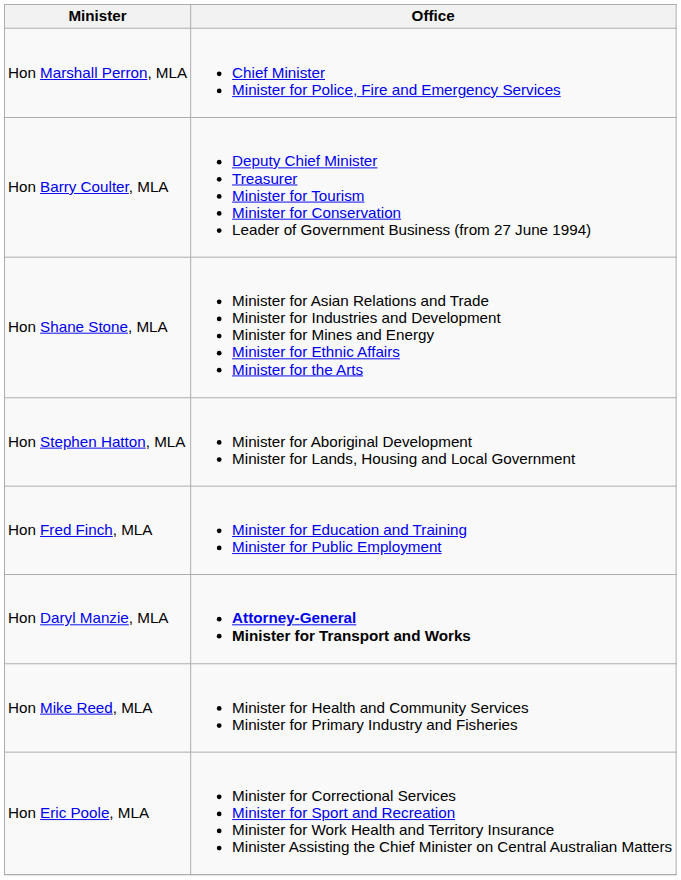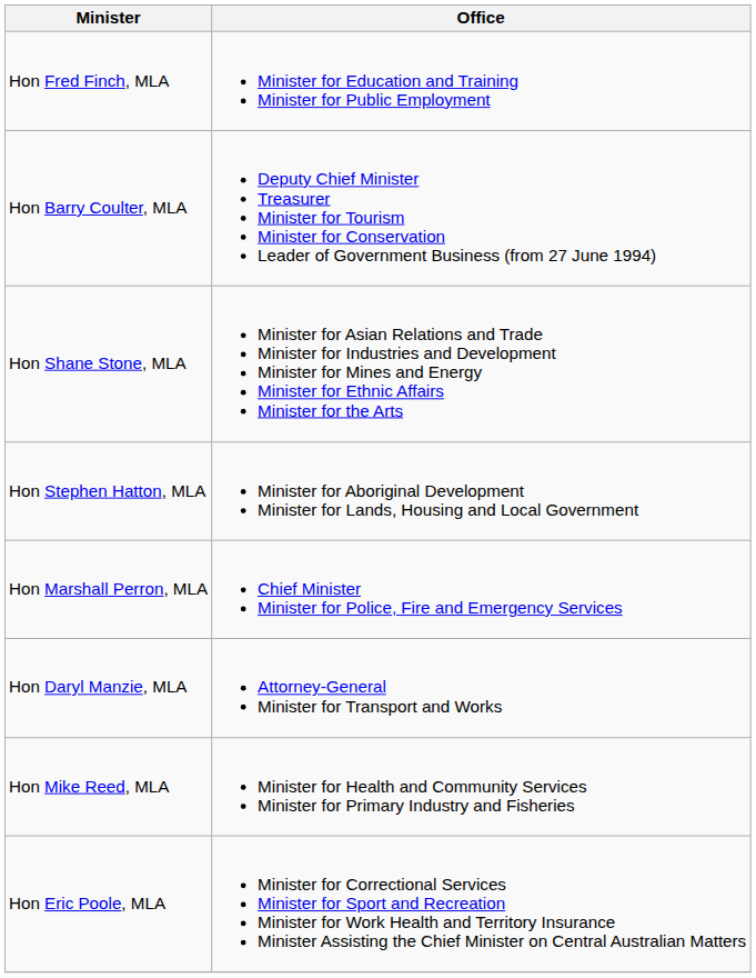rows swapped: Hon Marshall Perron, MLA <-> Hon Fred Finch, MLA
Hon Daryl Manzie, MLA | Office: bold -> normal
